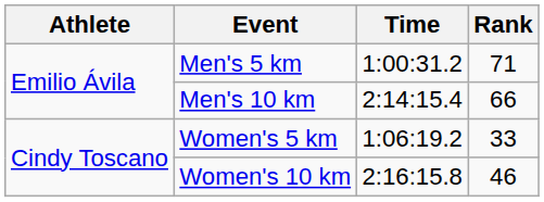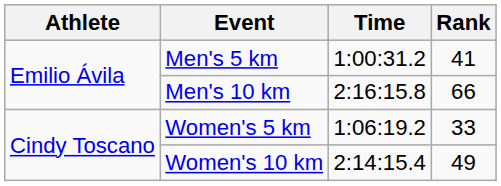Men's 5 km | Rank: 71 -> 41
Men's 10 km | Time: 2:14:15.4 -> 2:16:15.8
Women's 10 km | Time: 2:16:15.8 -> 2:14:15.4
Women's 10 km | Rank: 46 -> 49
